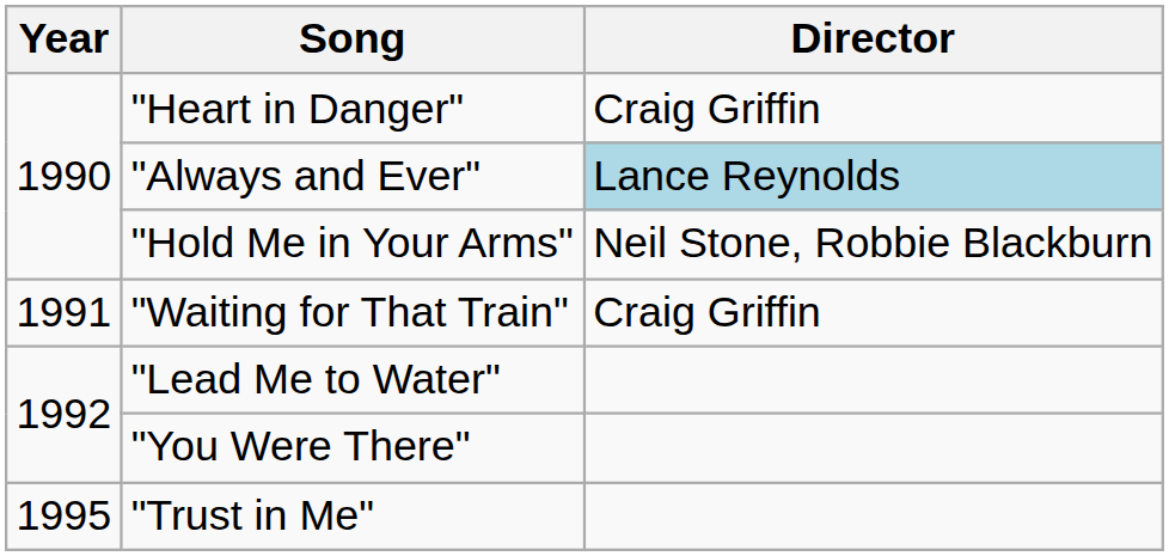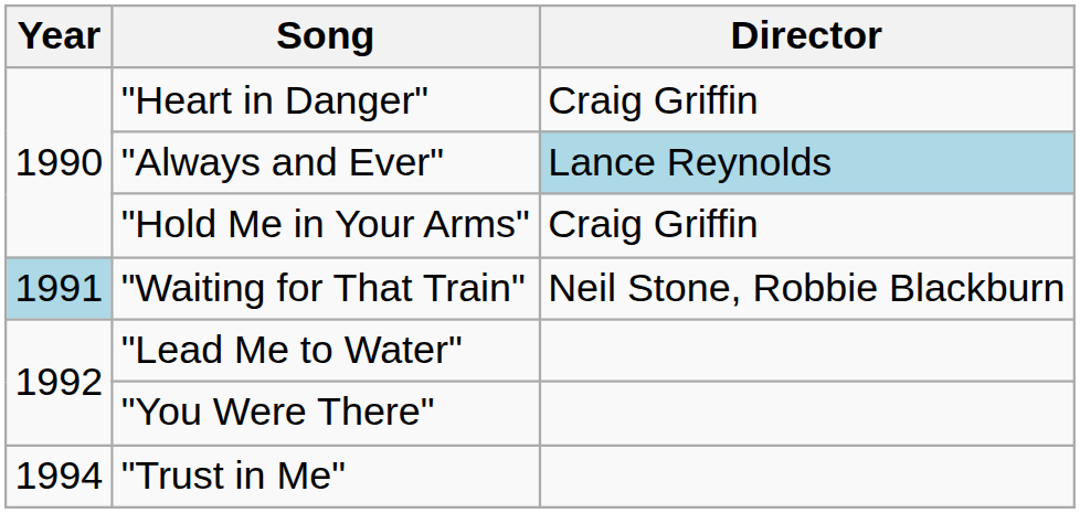"Hold Me in Your Arms" | Director: Neil Stone, Robbie Blackburn -> Craig Griffin
"Waiting for That Train" | Year: no background -> lightblue background
"Waiting for That Train" | Director: Craig Griffin -> Neil Stone, Robbie Blackburn
"Trust in Me" | Year: 1995 -> 1994
